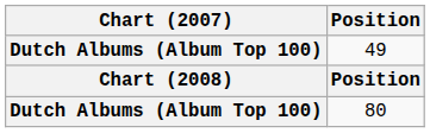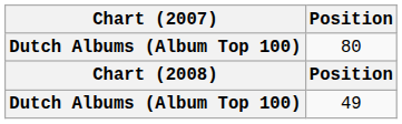rows swapped: 49 <-> 80
